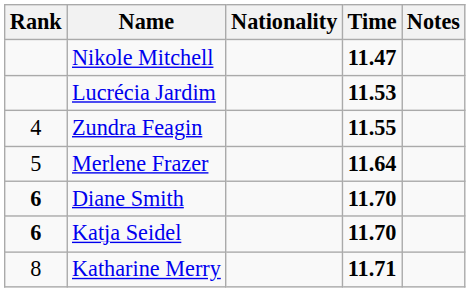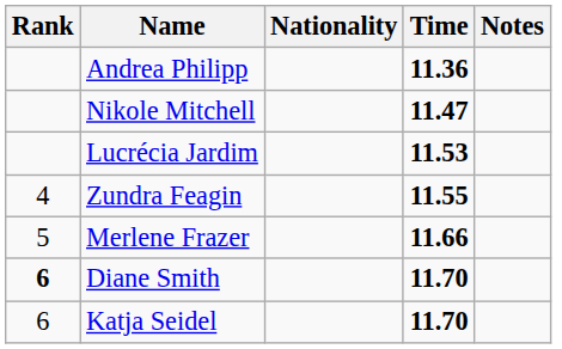+ row: Andrea Philipp | 11.36
Merlene Frazer | Time: 11.64 -> 11.66
Katja Seidel | Rank: bold -> normal
- row: 8 | Katharine Merry | 11.71
